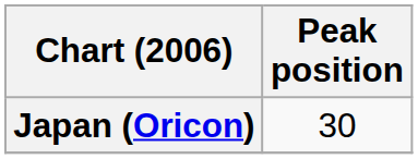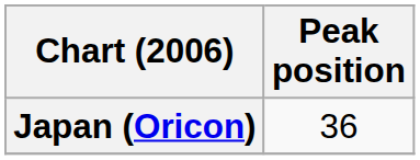Japan (Oricon) | Peak position: 30 -> 36
